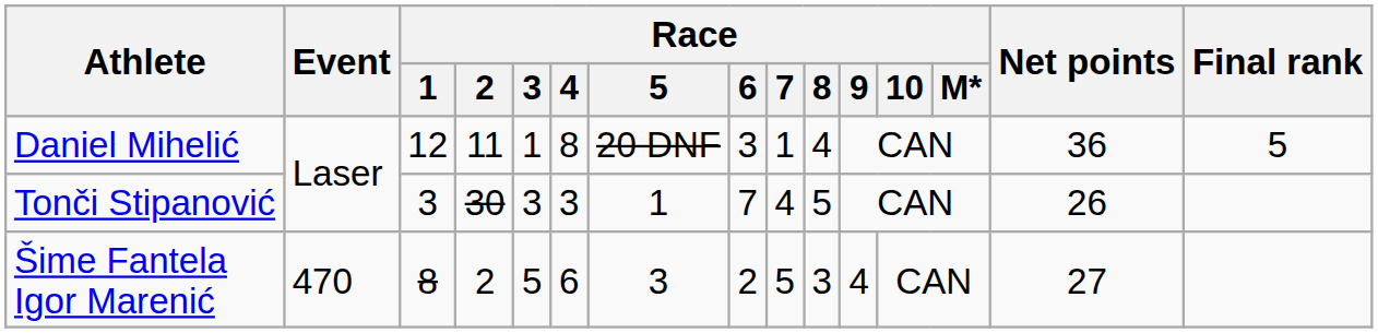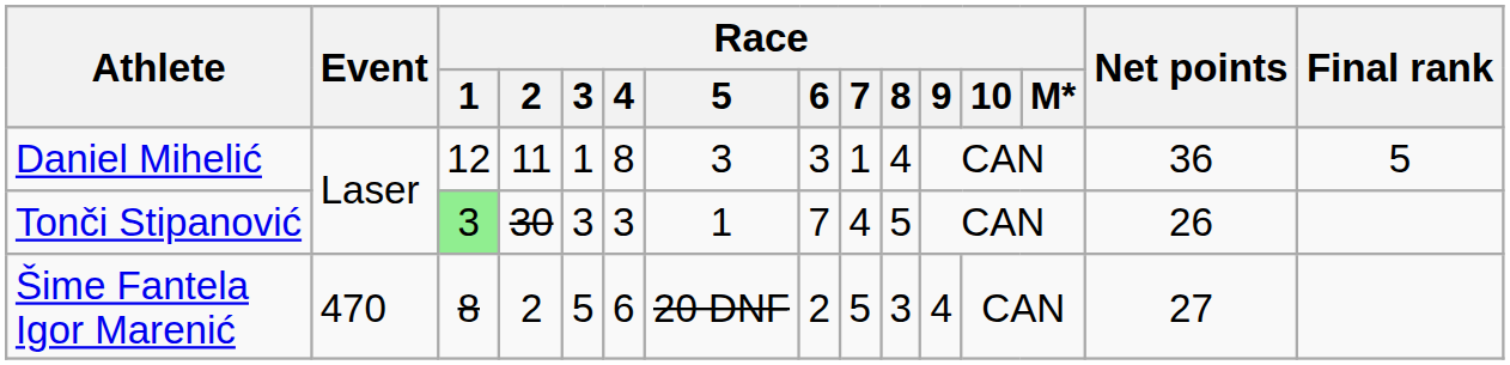Daniel Mihelić | Race / 5: 20 DNF -> 3
Tonči Stipanović | Race / 1: no background -> lightgreen background
Šime Fantela Igor Marenić | Race / 5: 3 -> 20 DNF
